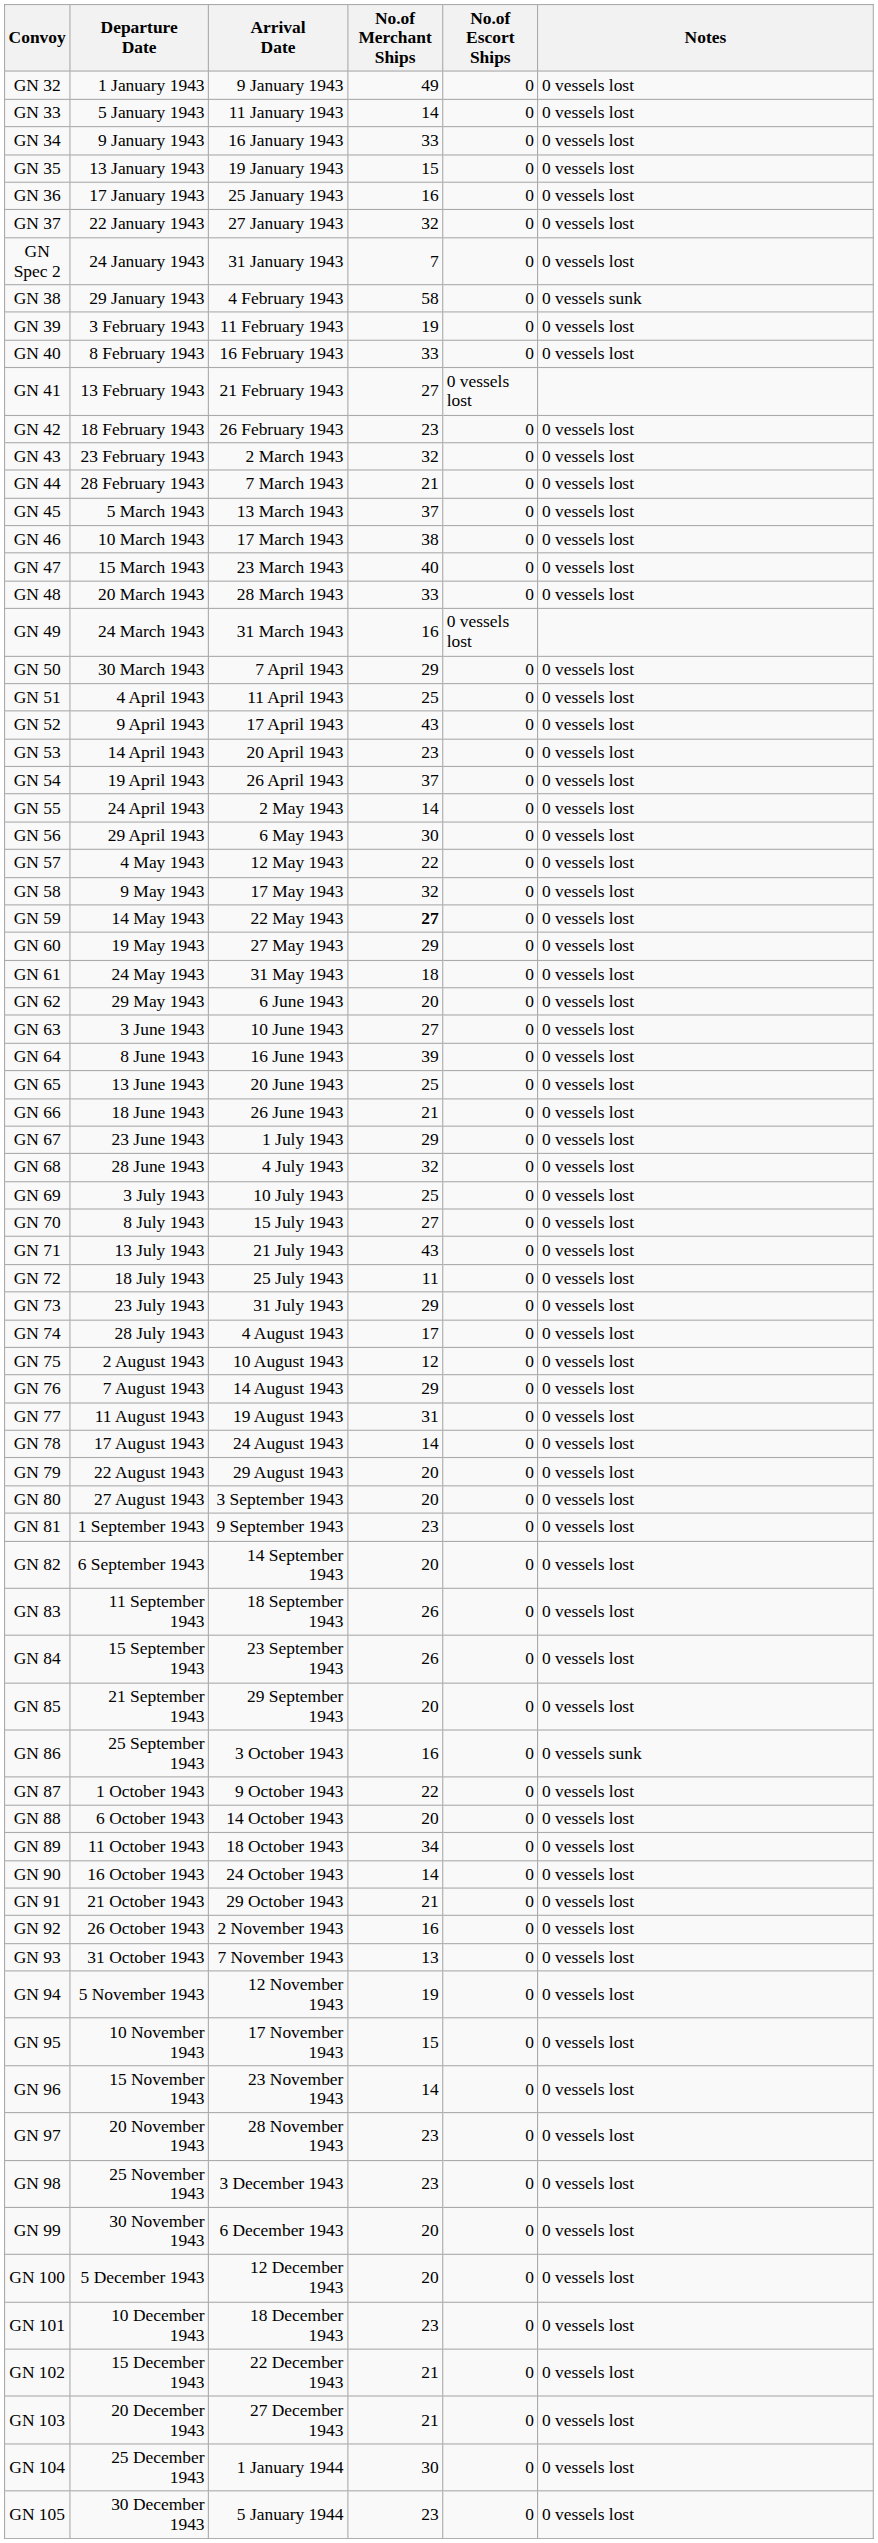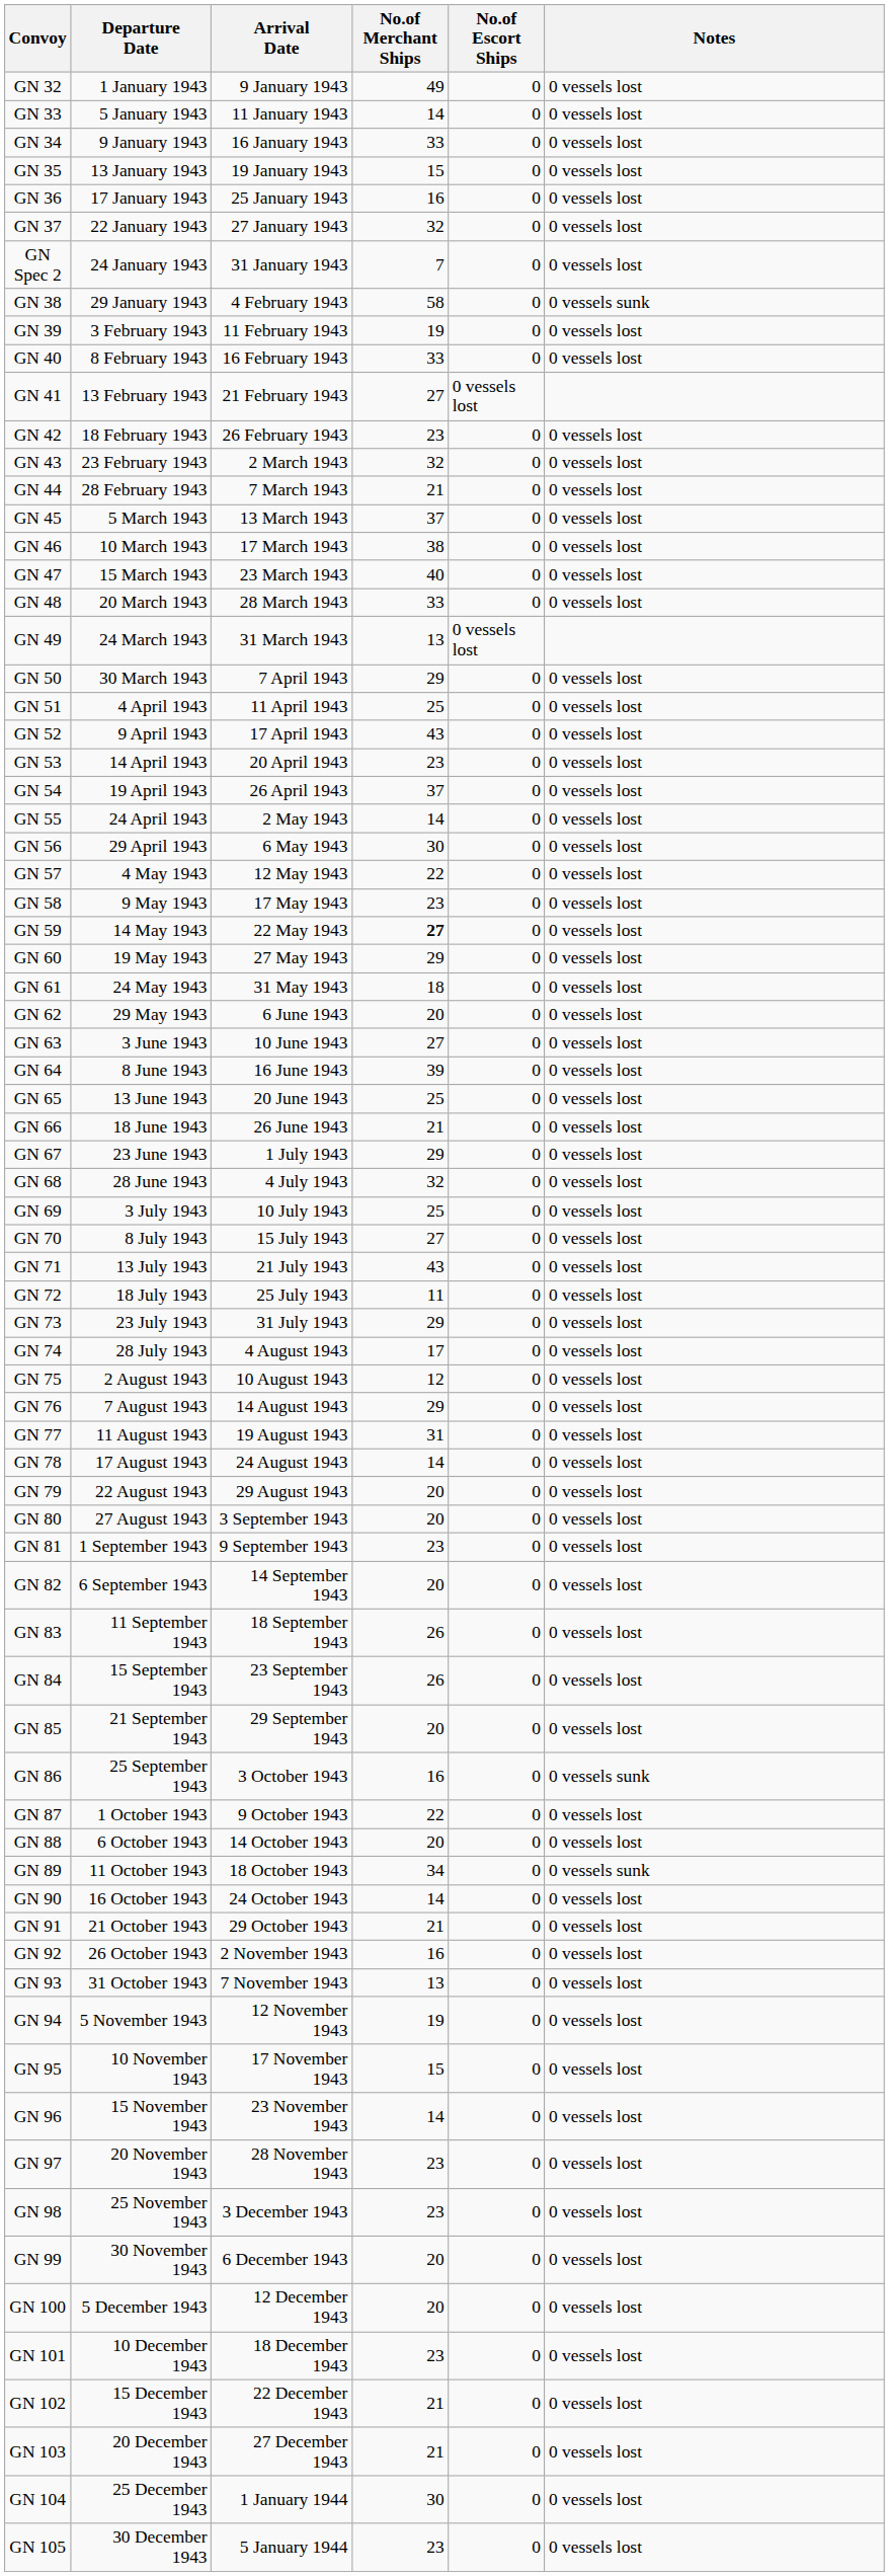GN 49 | No.of Merchant Ships: 16 -> 13
GN 58 | No.of Merchant Ships: 32 -> 23
GN 89 | Notes: 0 vessels lost -> 0 vessels sunk
